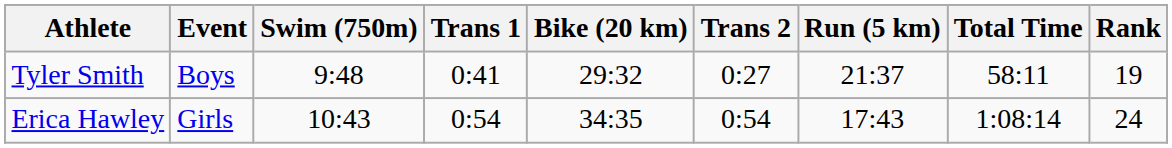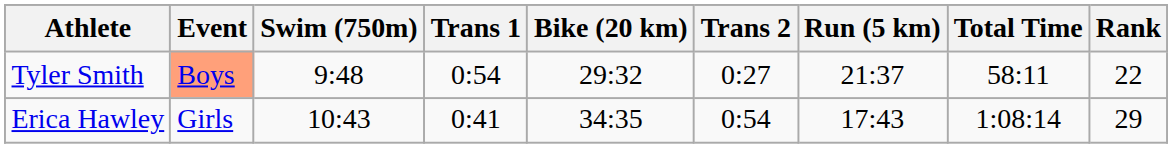Tyler Smith | Event: no background -> lightsalmon background
Tyler Smith | Trans 1: 0:41 -> 0:54
Tyler Smith | Rank: 19 -> 22
Erica Hawley | Trans 1: 0:54 -> 0:41
Erica Hawley | Rank: 24 -> 29
